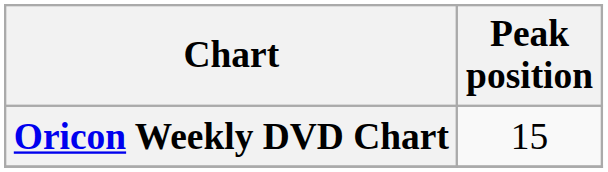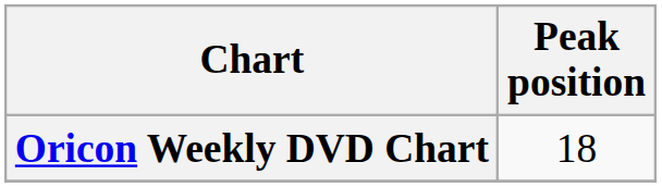Oricon Weekly DVD Chart | Peak position: 15 -> 18
